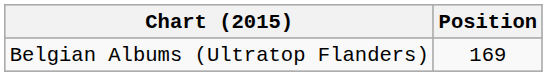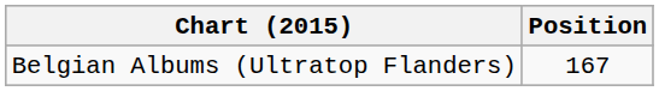Belgian Albums (Ultratop Flanders) | Position: 169 -> 167
